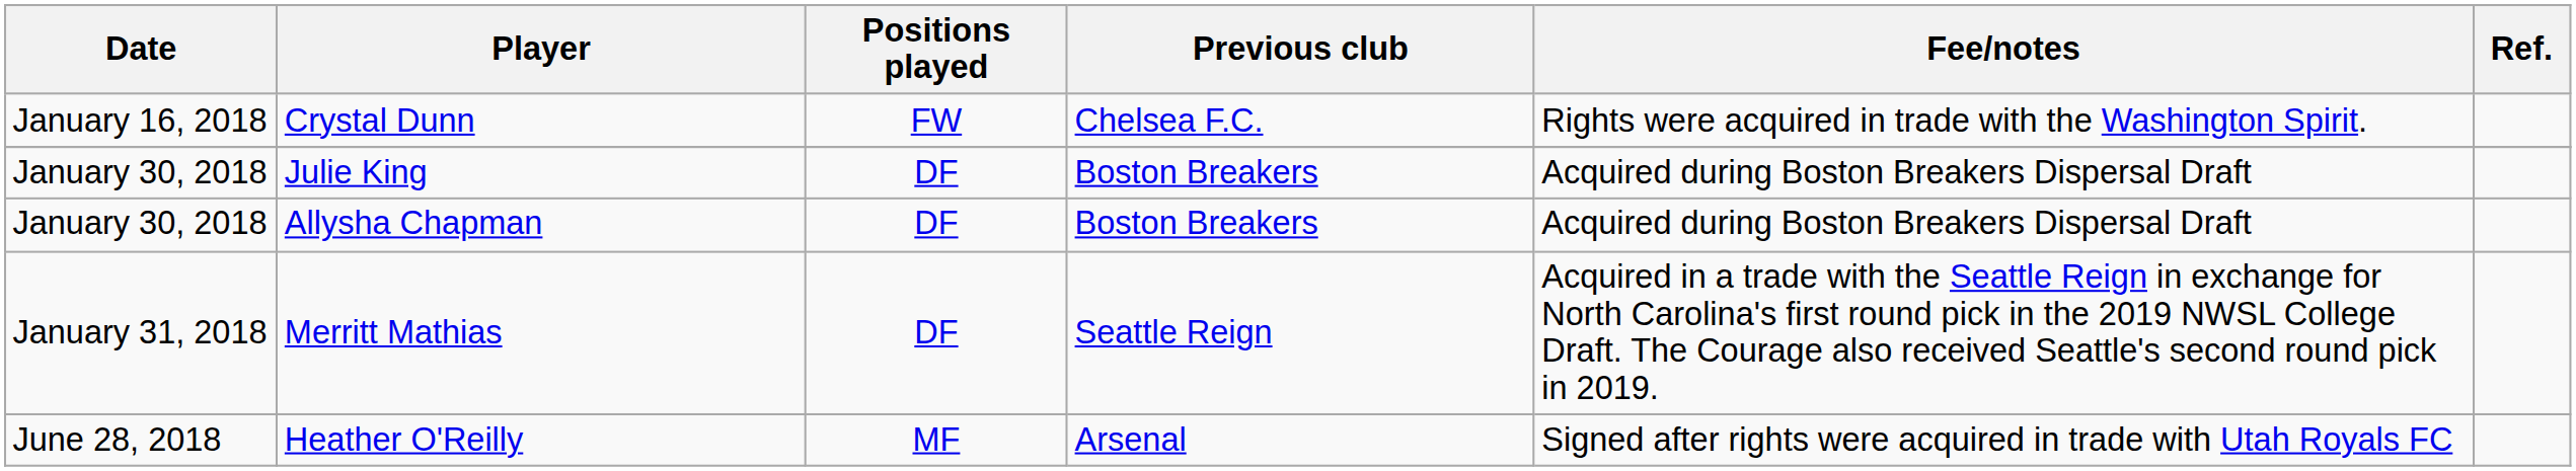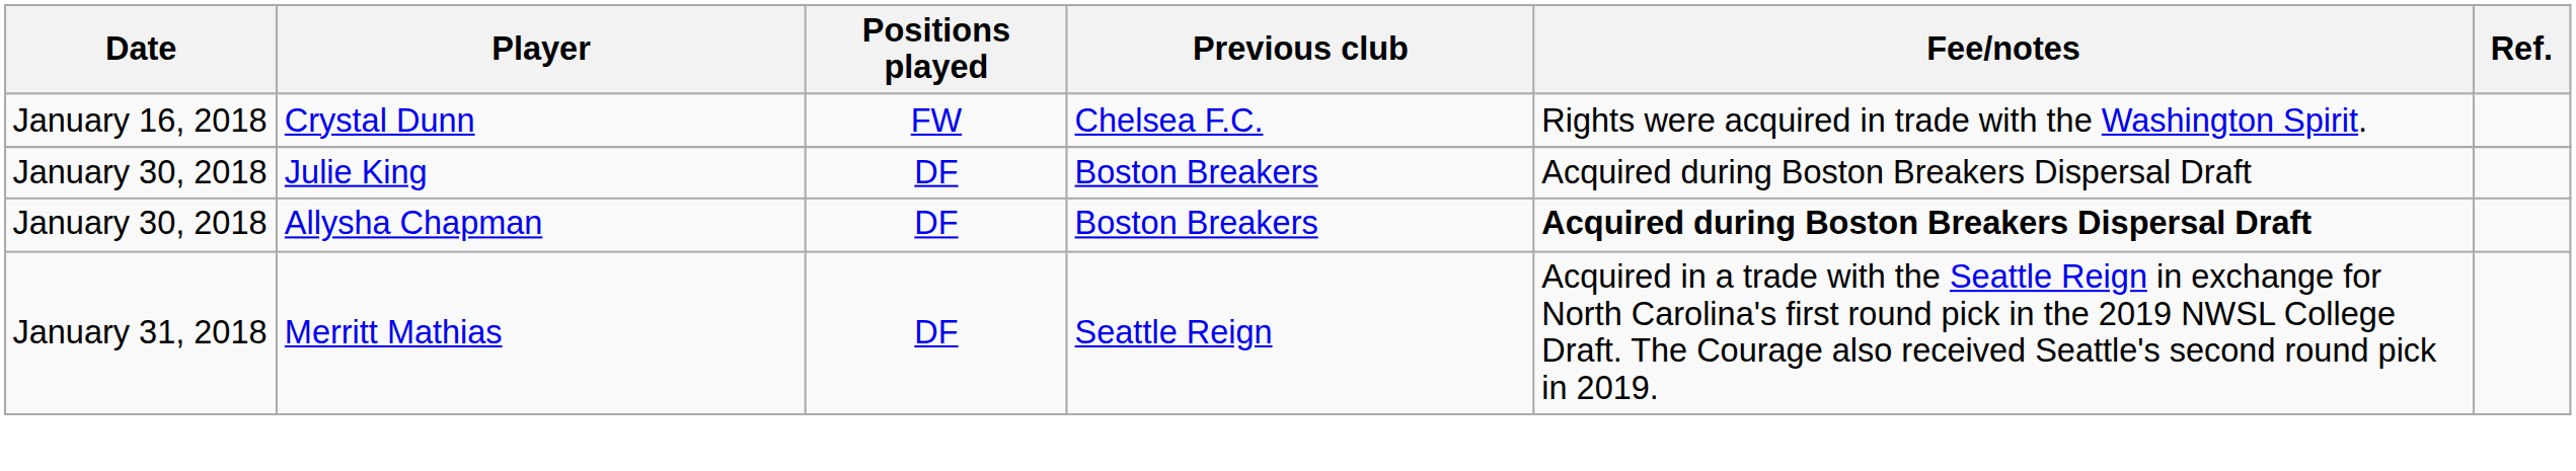Allysha Chapman | Fee/notes: normal -> bold
- row: June 28, 2018 | Heather O'Reilly | MF | Arsenal | Signed after rights were acquired in trade with Utah Royals FC
